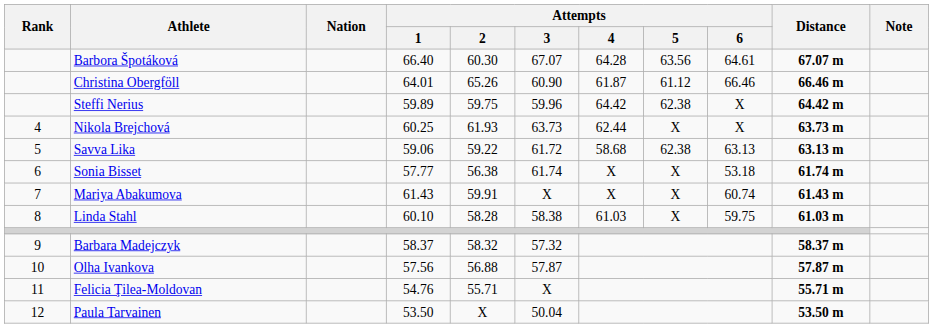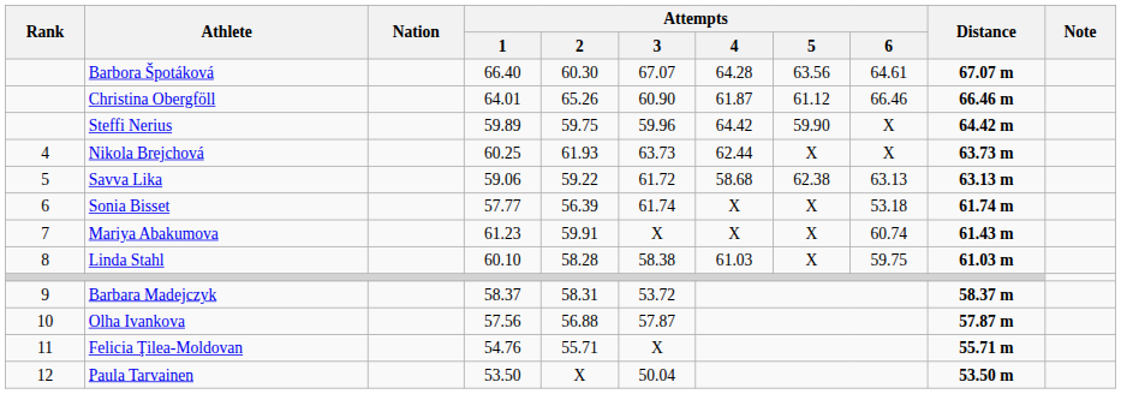Steffi Nerius | Attempts / 5: 62.38 -> 59.90
Sonia Bisset | Attempts / 2: 56.38 -> 56.39
Mariya Abakumova | Attempts / 1: 61.43 -> 61.23
Barbara Madejczyk | Attempts / 2: 58.32 -> 58.31
Barbara Madejczyk | Attempts / 3: 57.32 -> 53.72
